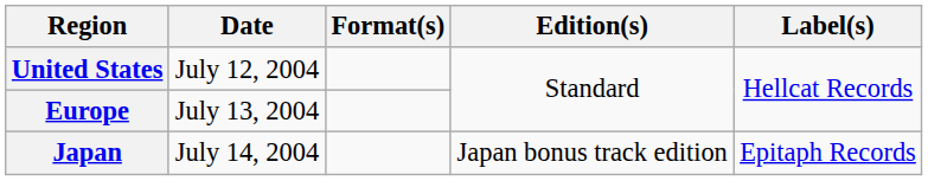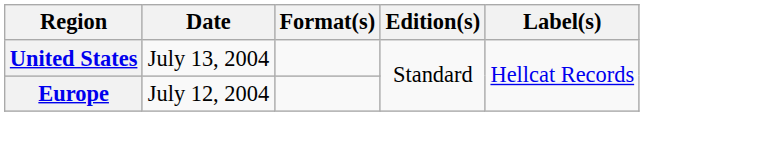United States | Date: July 12, 2004 -> July 13, 2004
Europe | Date: July 13, 2004 -> July 12, 2004
- row: Japan | July 14, 2004 | Japan bonus track edition | Epitaph Records
